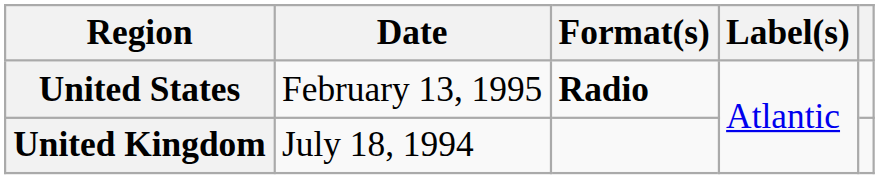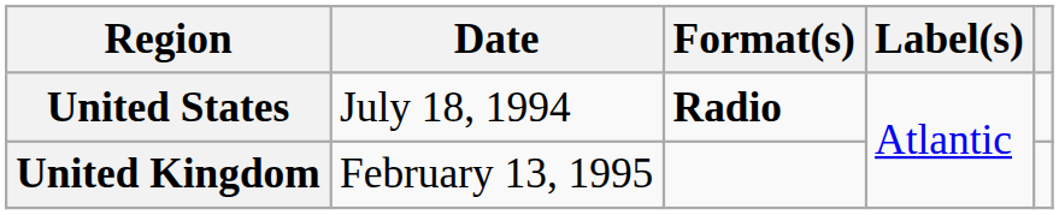United States | Date: February 13, 1995 -> July 18, 1994
United Kingdom | Date: July 18, 1994 -> February 13, 1995
